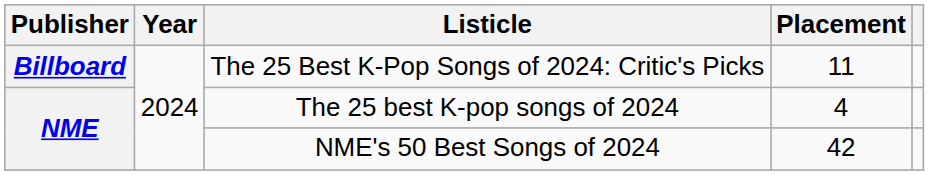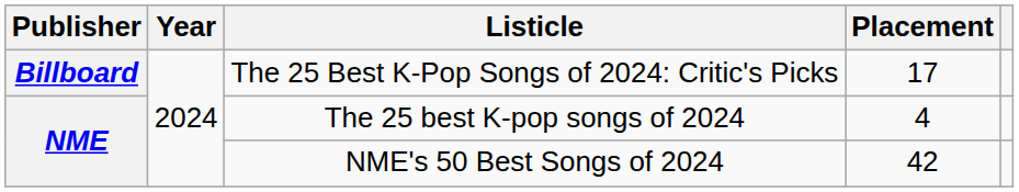The 25 Best K-Pop Songs of 2024: Critic's Picks | Placement: 11 -> 17
